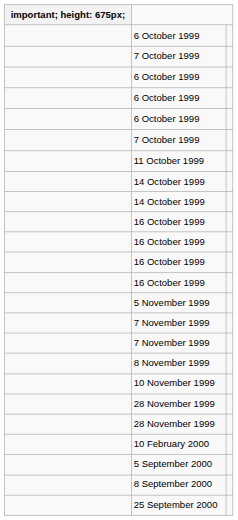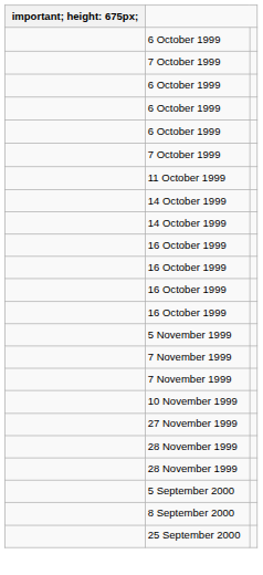- row: 8 November 1999
+ row: 27 November 1999
- row: 10 February 2000
